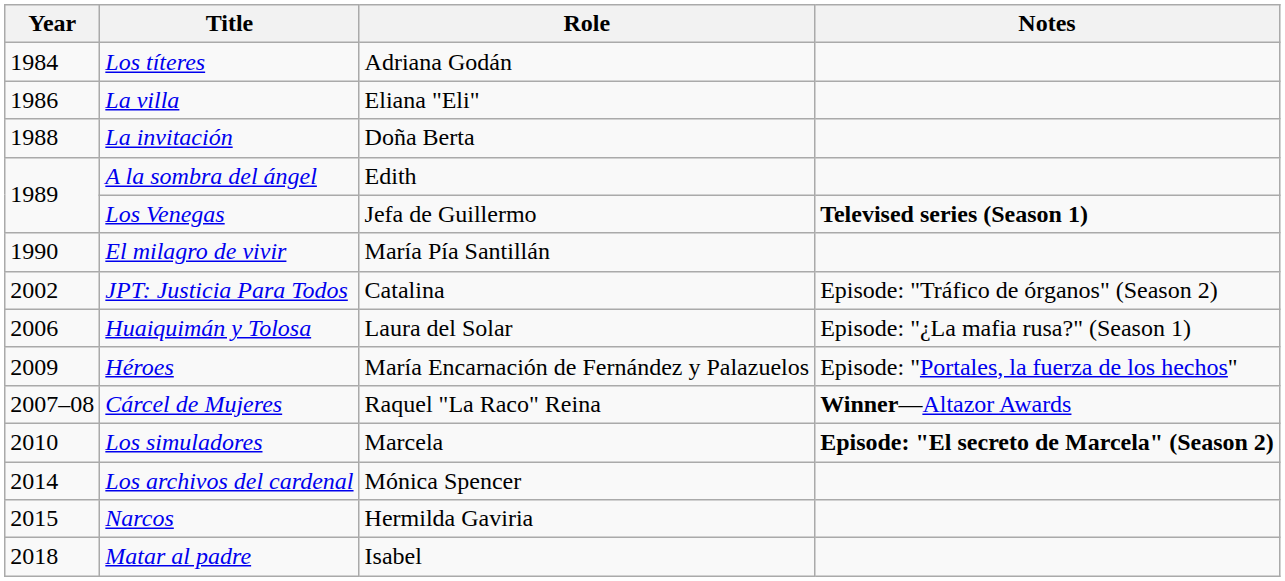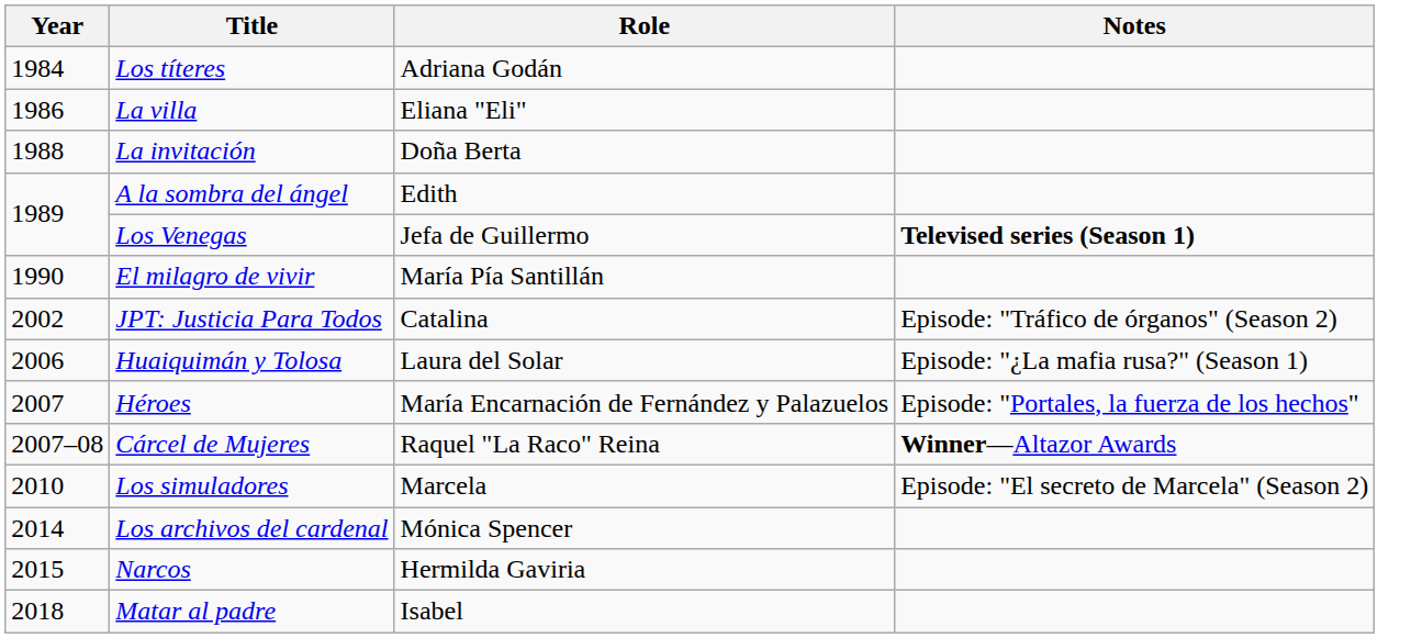Héroes | Year: 2009 -> 2007
Los simuladores | Notes: bold -> normal
